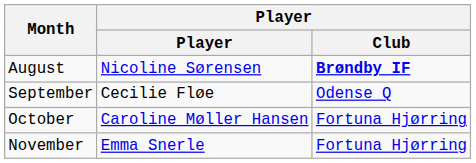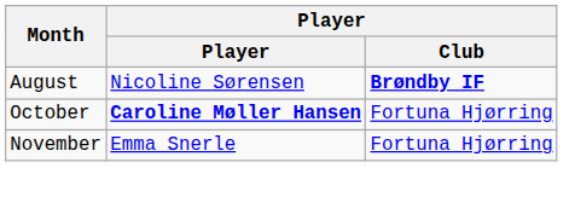- row: September | Cecilie Fløe | Odense Q
October | Player: normal -> bold
